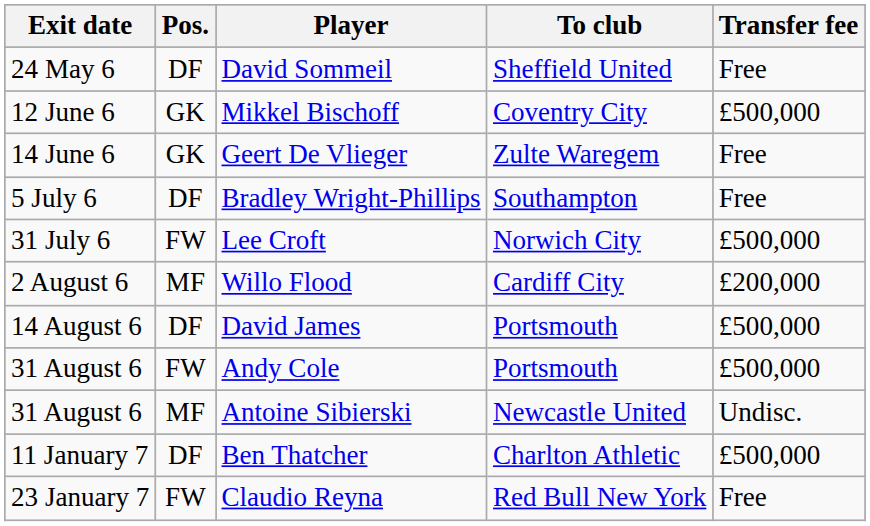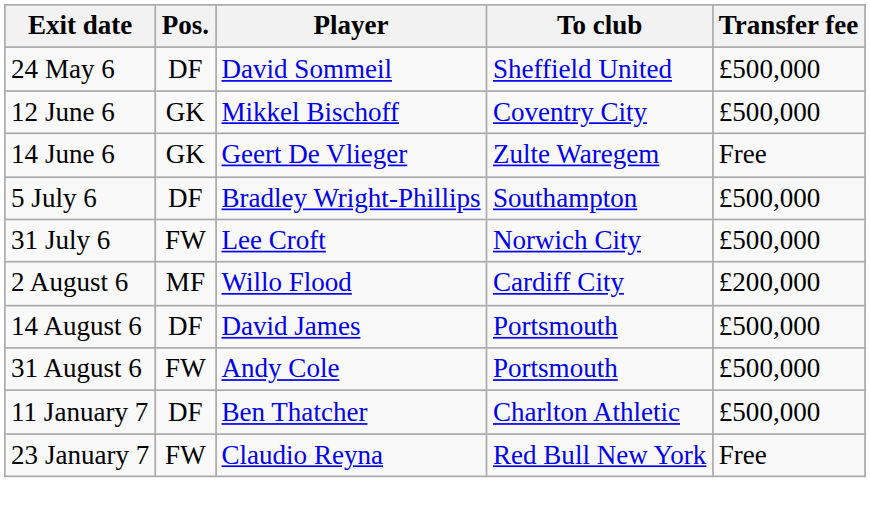David Sommeil | Transfer fee: Free -> £500,000
Bradley Wright-Phillips | Transfer fee: Free -> £500,000
- row: 31 August 6 | MF | Antoine Sibierski | Newcastle United | Undisc.
